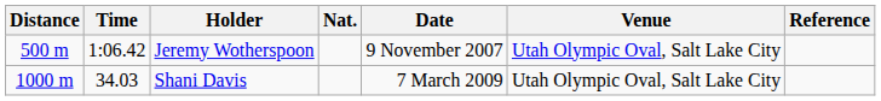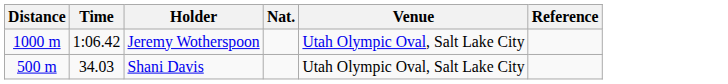- column: Date | 9 November 2007 | 7 March 2009
Jeremy Wotherspoon | Distance: 500 m -> 1000 m
Shani Davis | Distance: 1000 m -> 500 m
